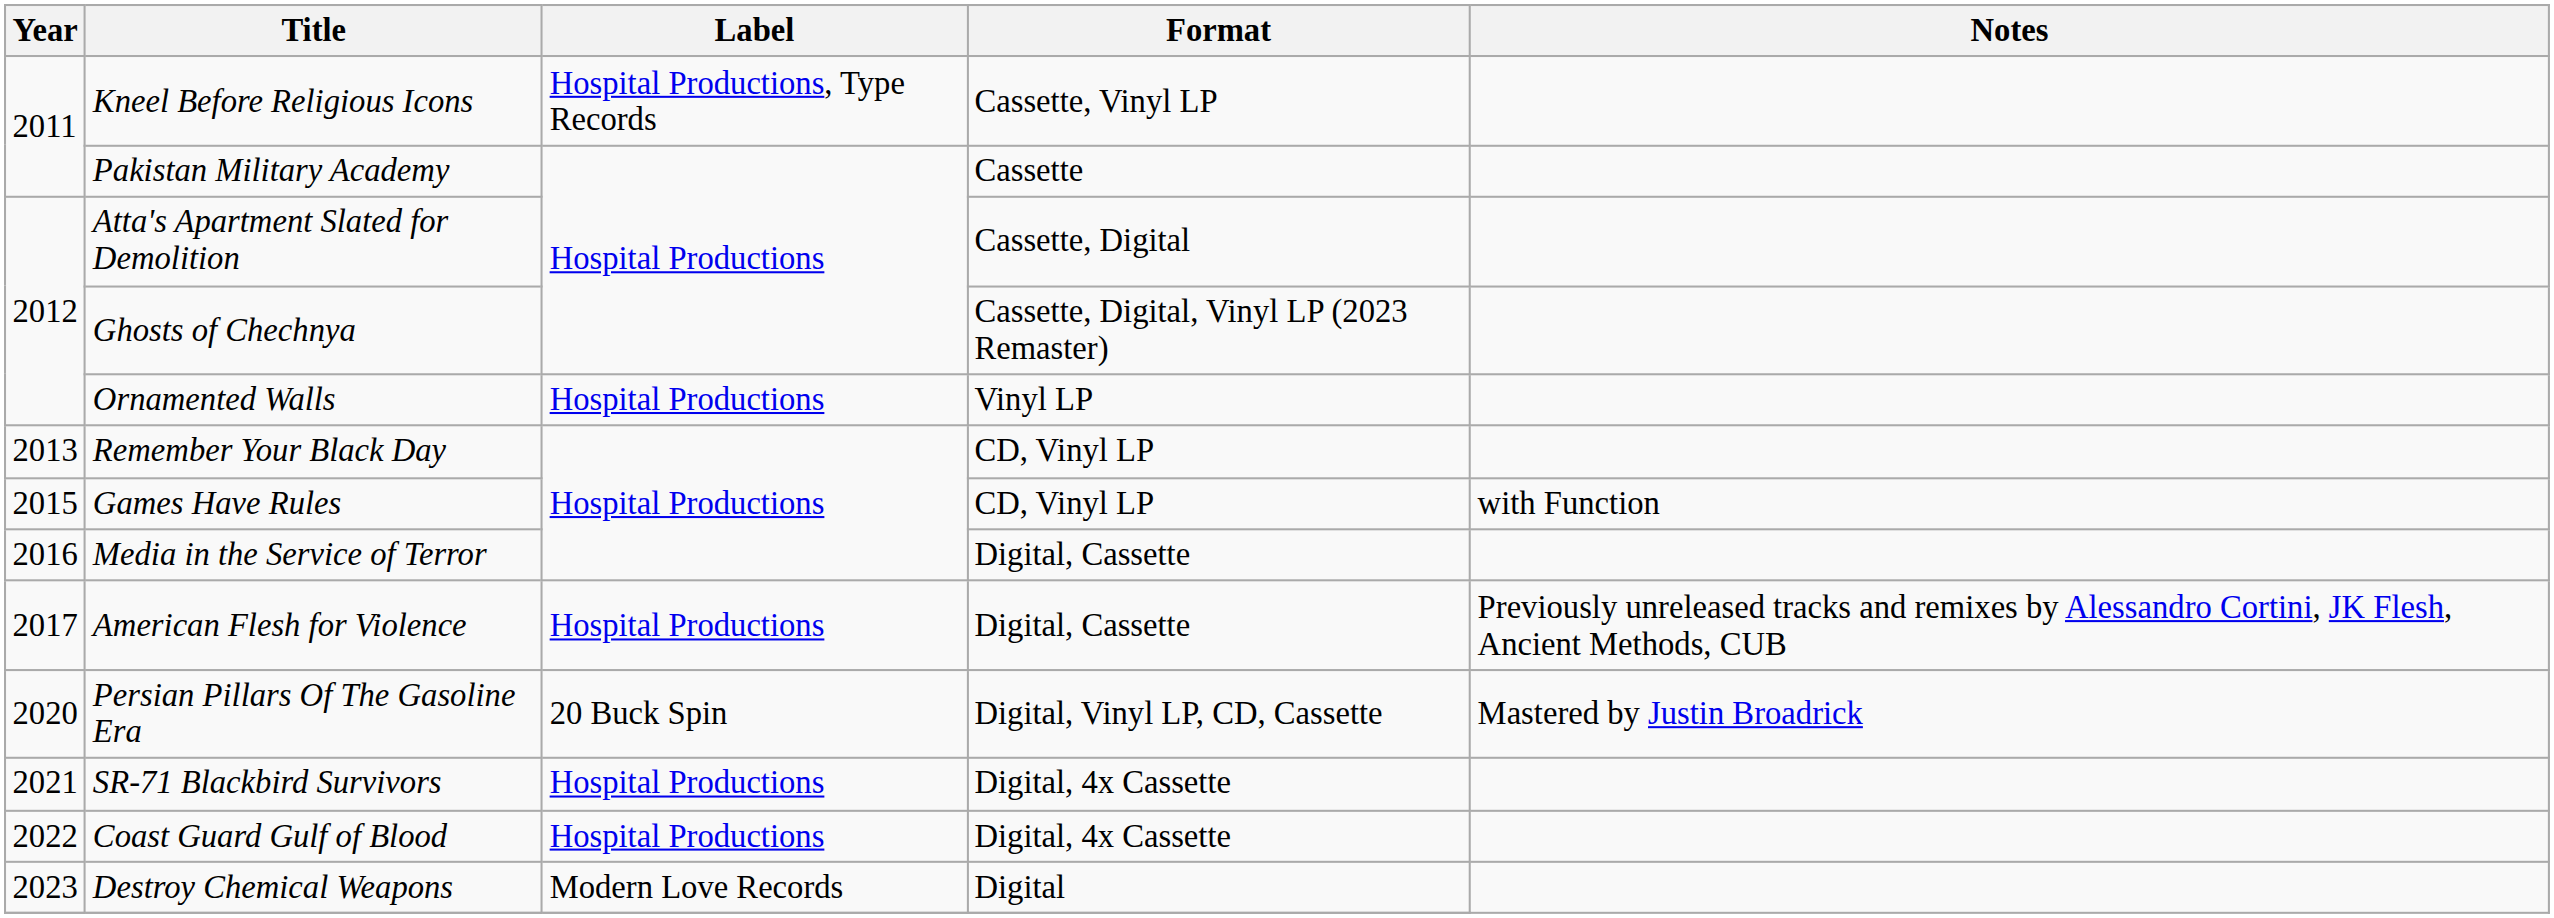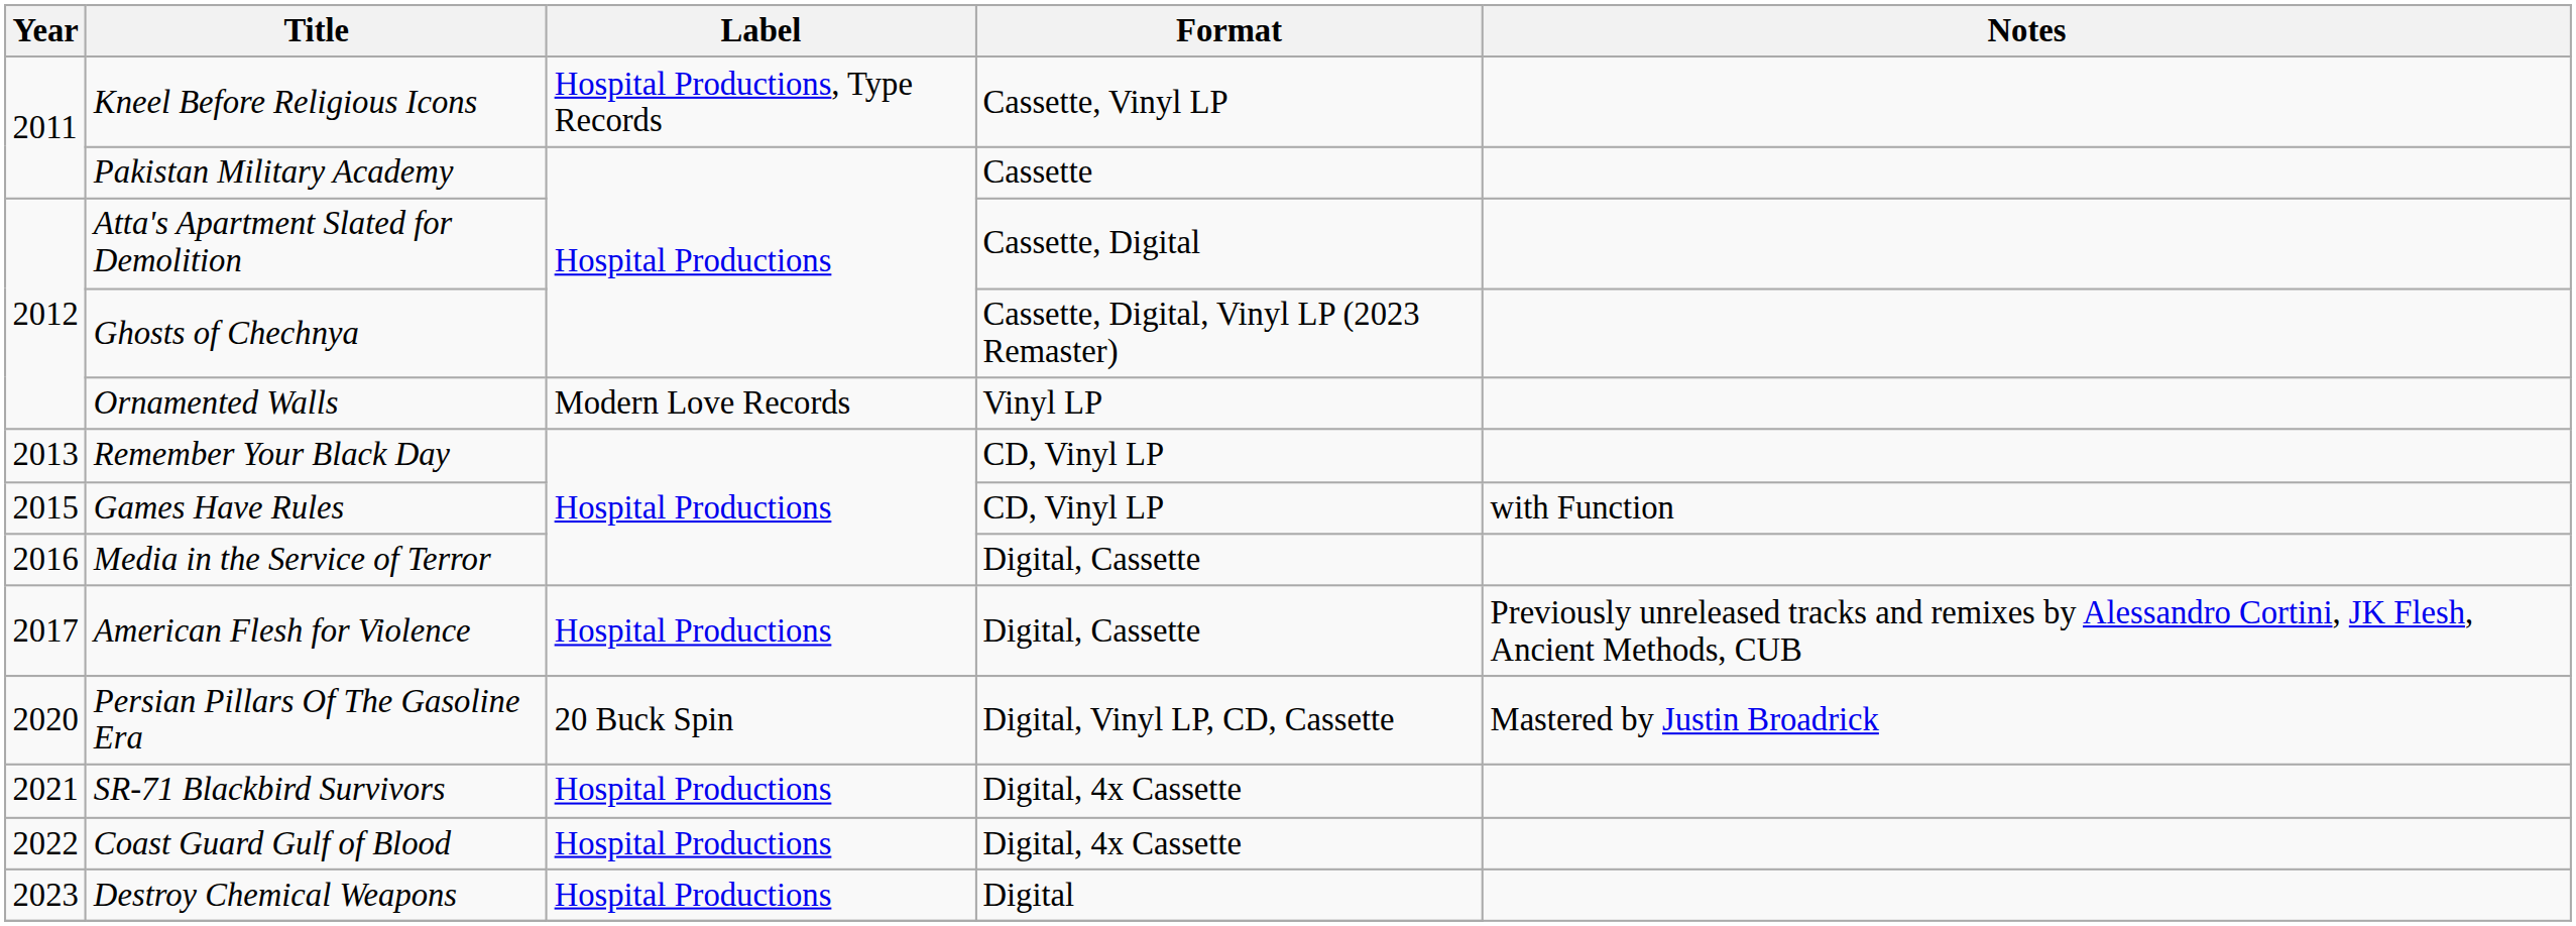Ornamented Walls | Label: Hospital Productions -> Modern Love Records
Destroy Chemical Weapons | Label: Modern Love Records -> Hospital Productions
